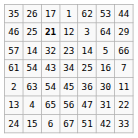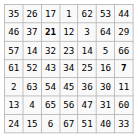46 | column 2: 25 -> 37
61 | column 2: 54 -> 52
61 | column 7: normal -> bold
13 | column 7: 22 -> 60
24 | column 6: 42 -> 40
